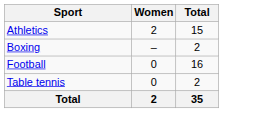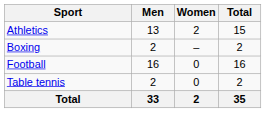+ column: Men | 13 | 2 | 16 | 2 | 33
